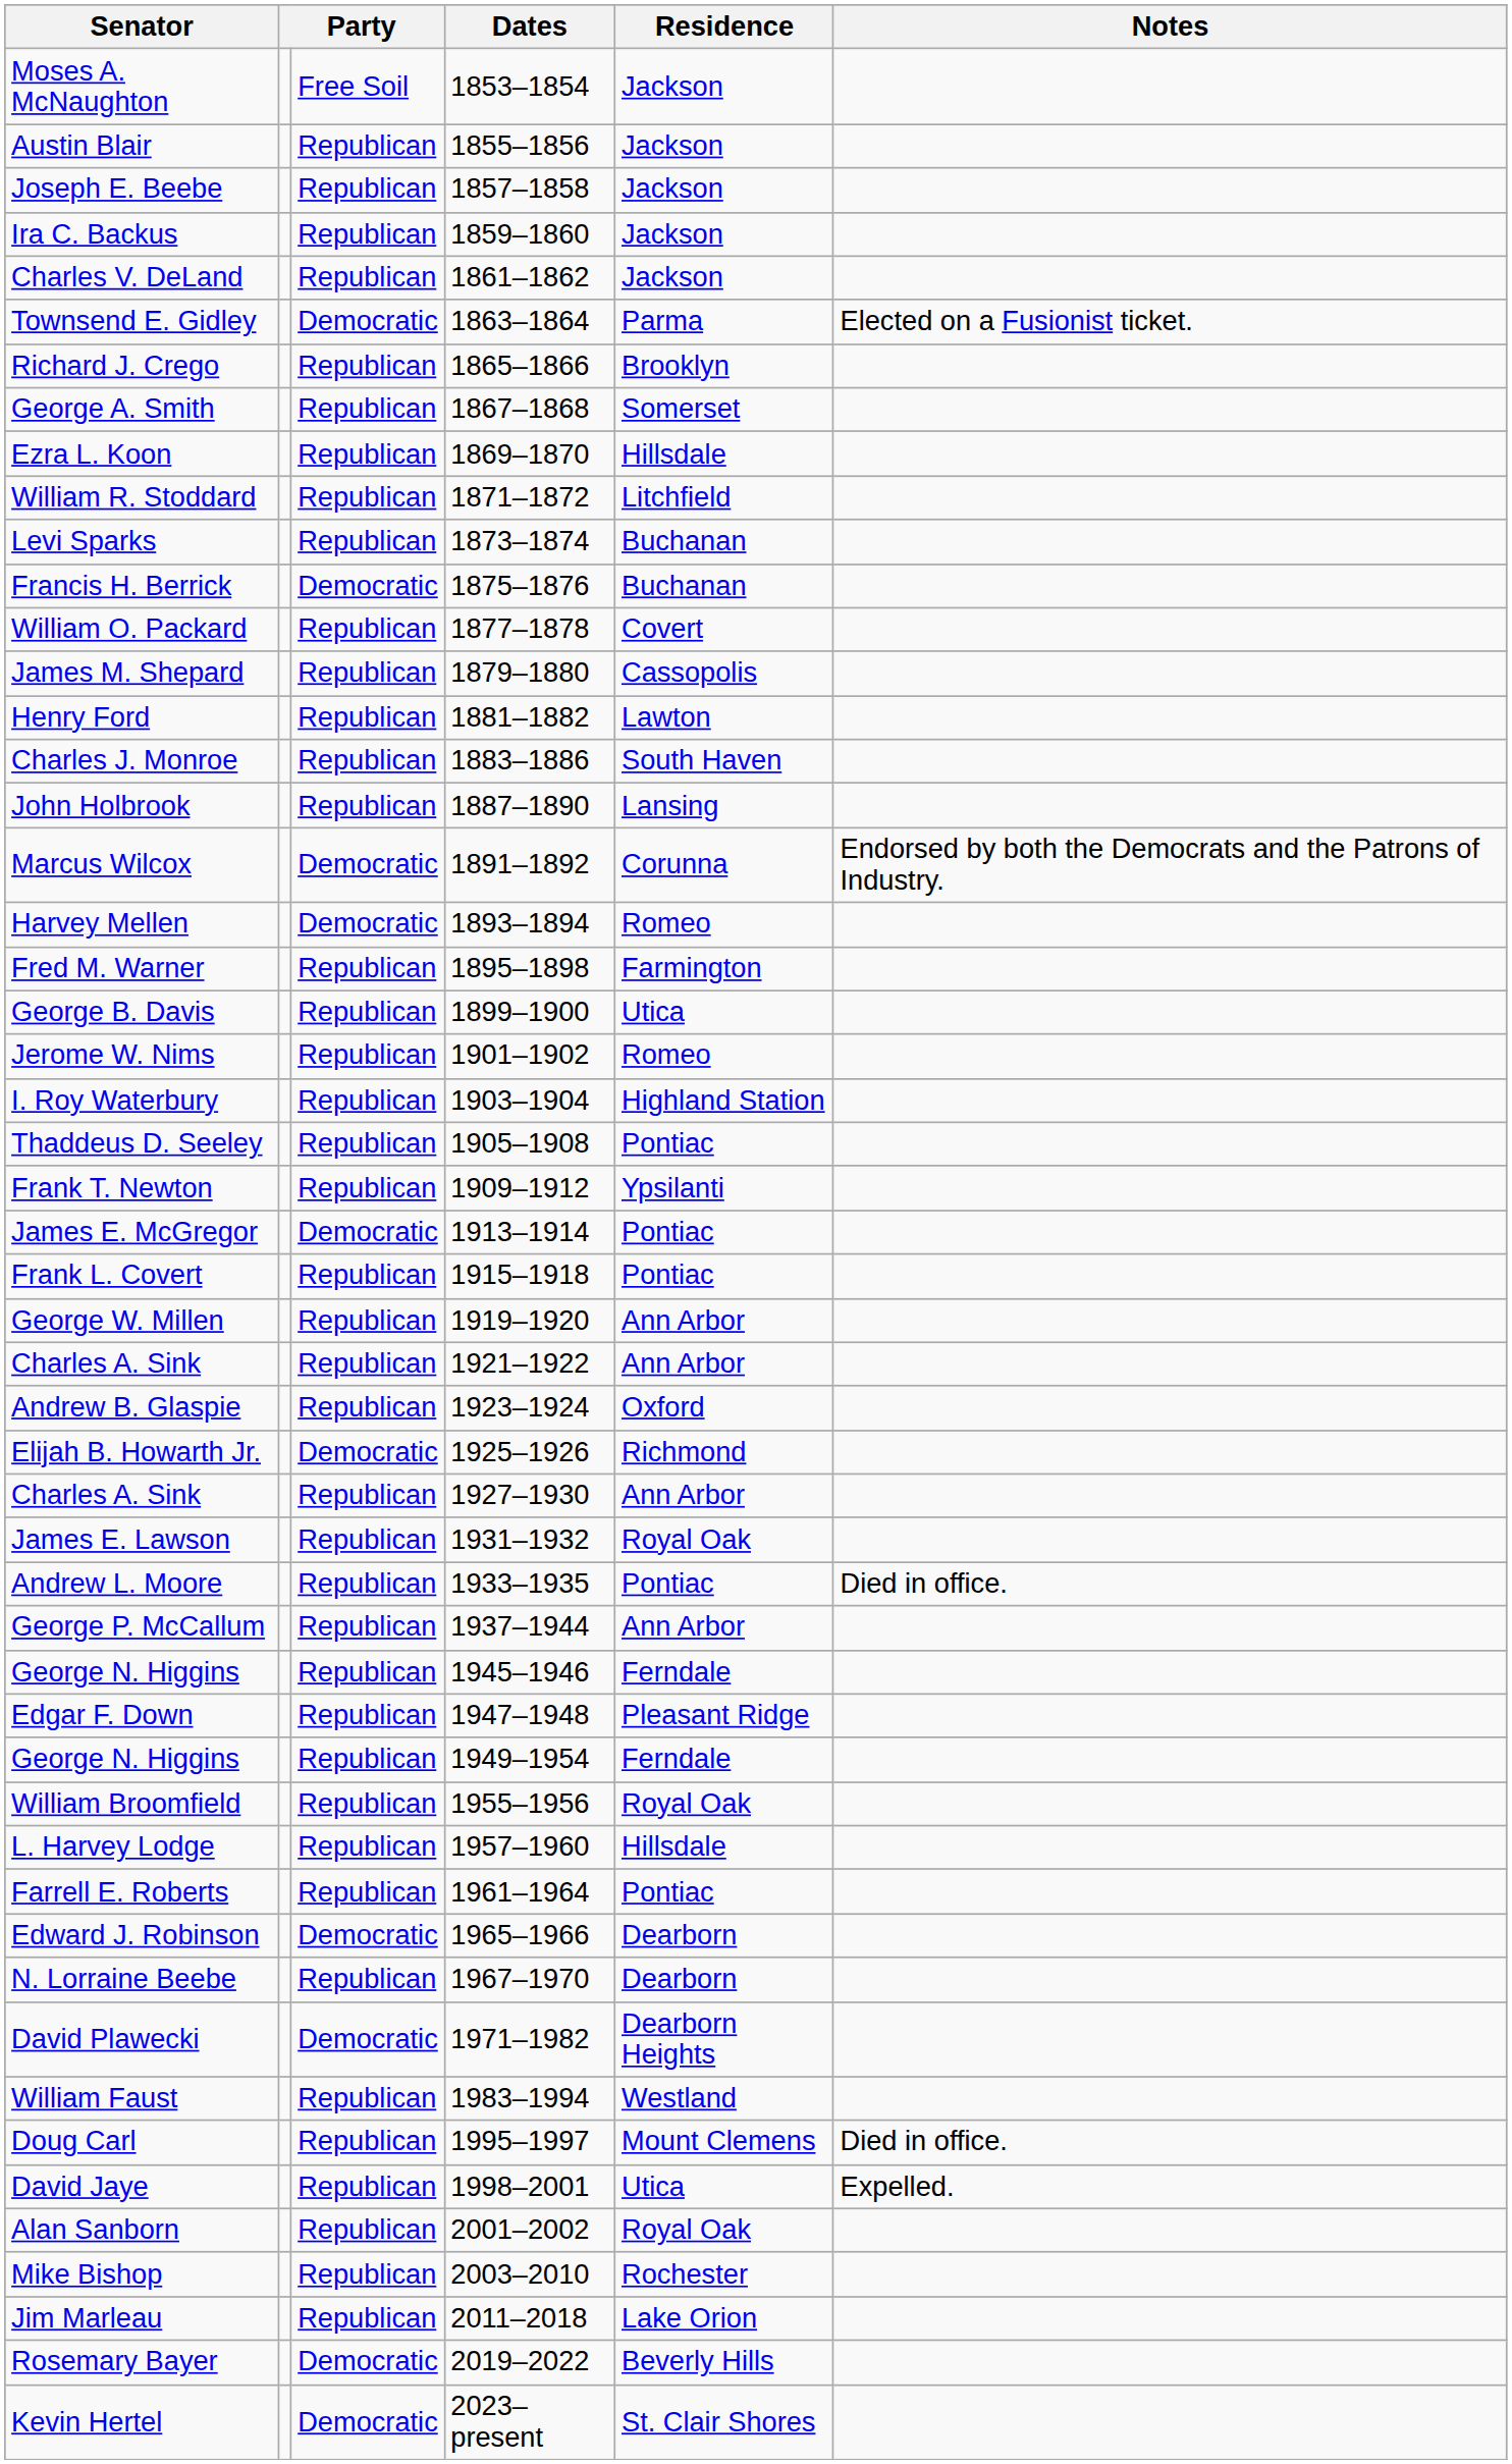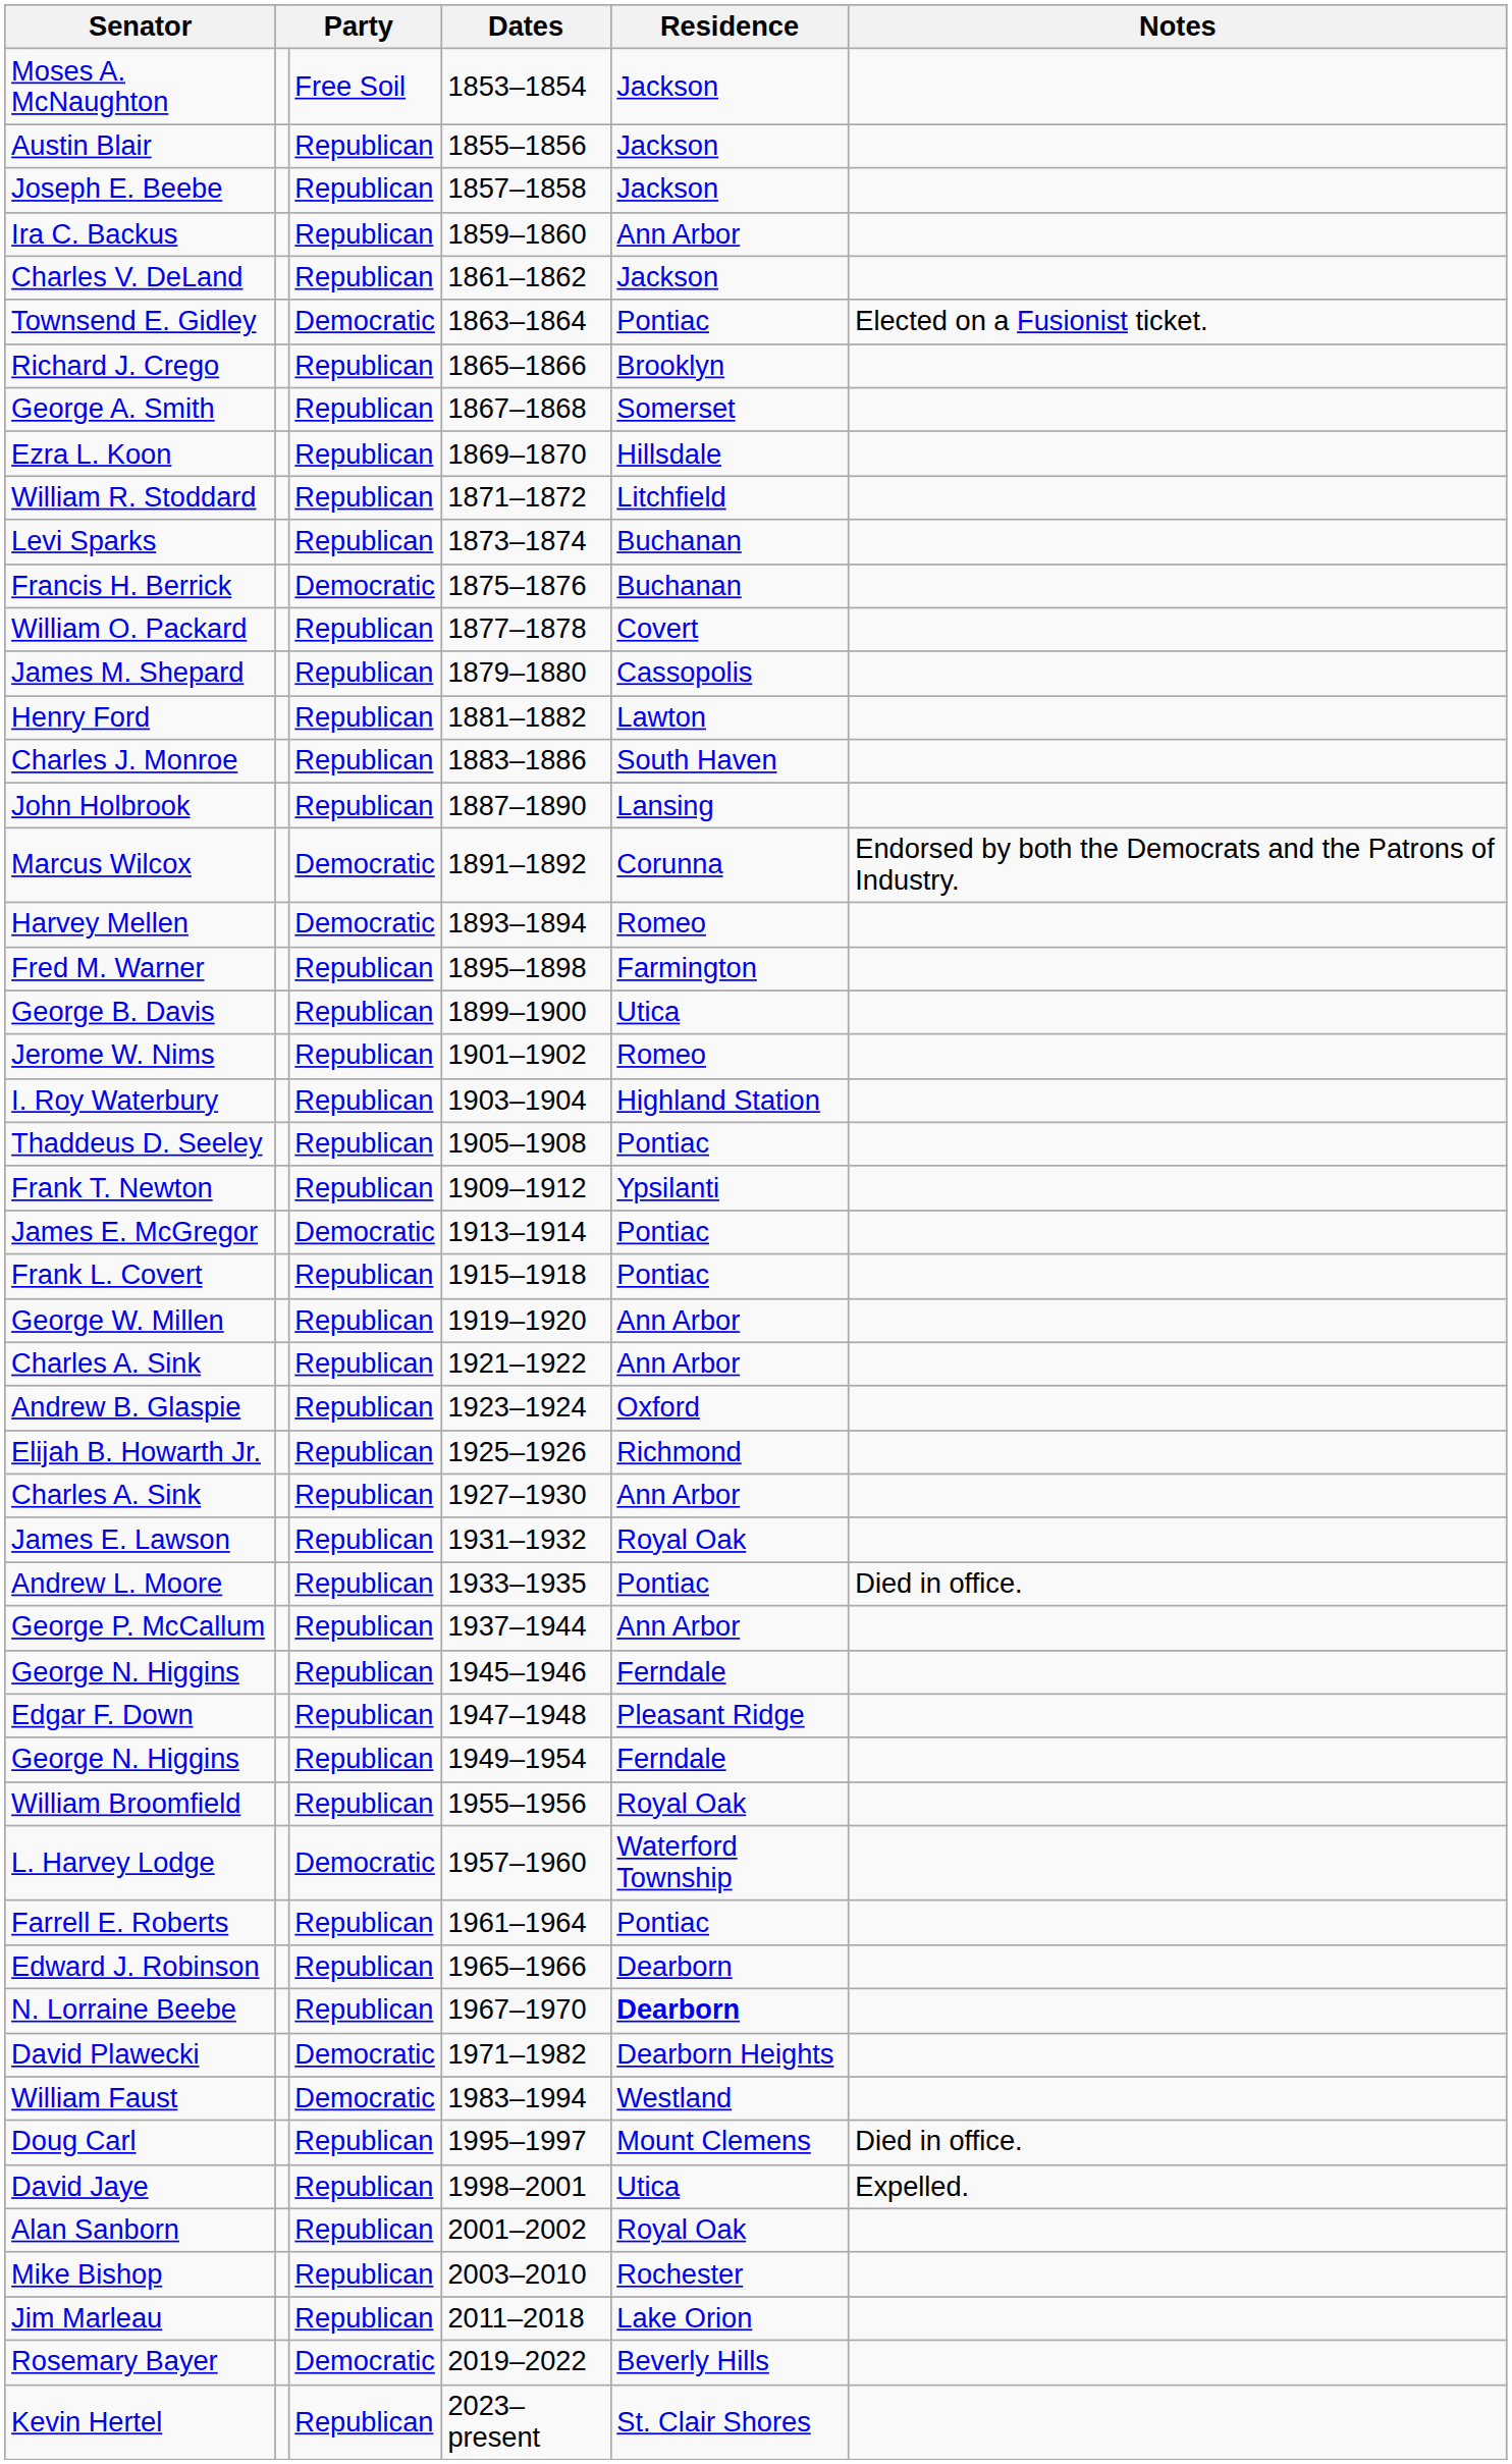Ira C. Backus | Residence: Jackson -> Ann Arbor
Townsend E. Gidley | Residence: Parma -> Pontiac
Elijah B. Howarth Jr. | column 3: Democratic -> Republican
L. Harvey Lodge | column 3: Republican -> Democratic
L. Harvey Lodge | Residence: Hillsdale -> Waterford Township
Edward J. Robinson | column 3: Democratic -> Republican
N. Lorraine Beebe | Residence: normal -> bold
William Faust | column 3: Republican -> Democratic
Kevin Hertel | column 3: Democratic -> Republican
